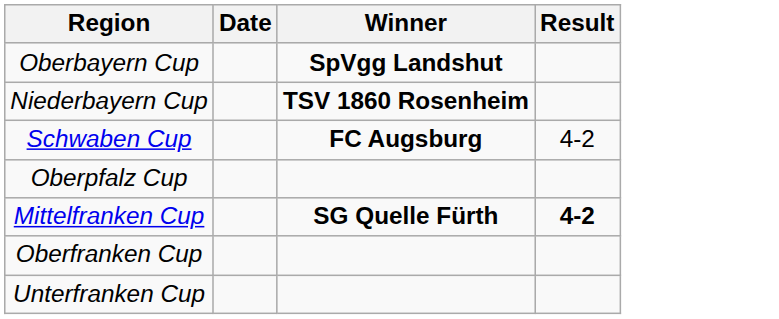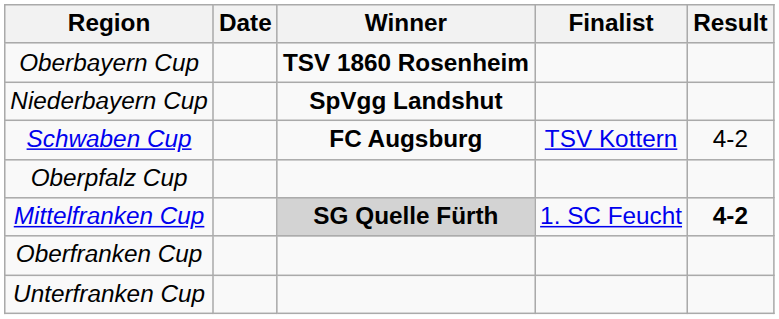+ column: Finalist | TSV Kottern | 1. SC Feucht
Oberbayern Cup | Winner: SpVgg Landshut -> TSV 1860 Rosenheim
Niederbayern Cup | Winner: TSV 1860 Rosenheim -> SpVgg Landshut
Mittelfranken Cup | Winner: no background -> lightgrey background
